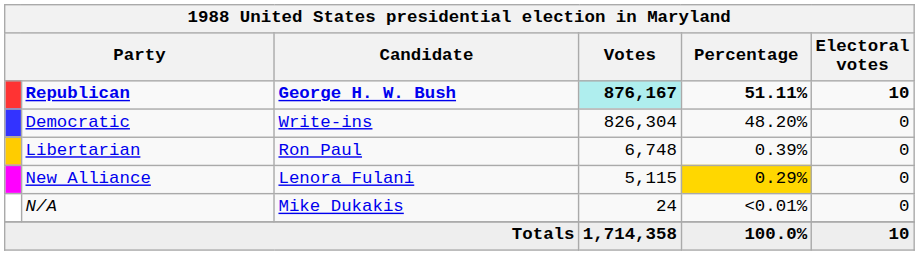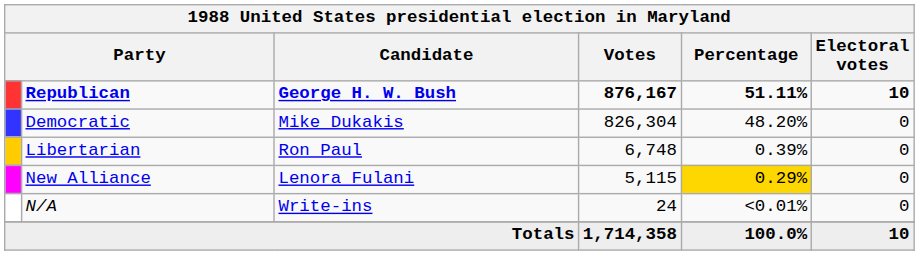Republican | Votes: paleturquoise background -> no background
Democratic | Candidate: Write-ins -> Mike Dukakis
N/A | Candidate: Mike Dukakis -> Write-ins
